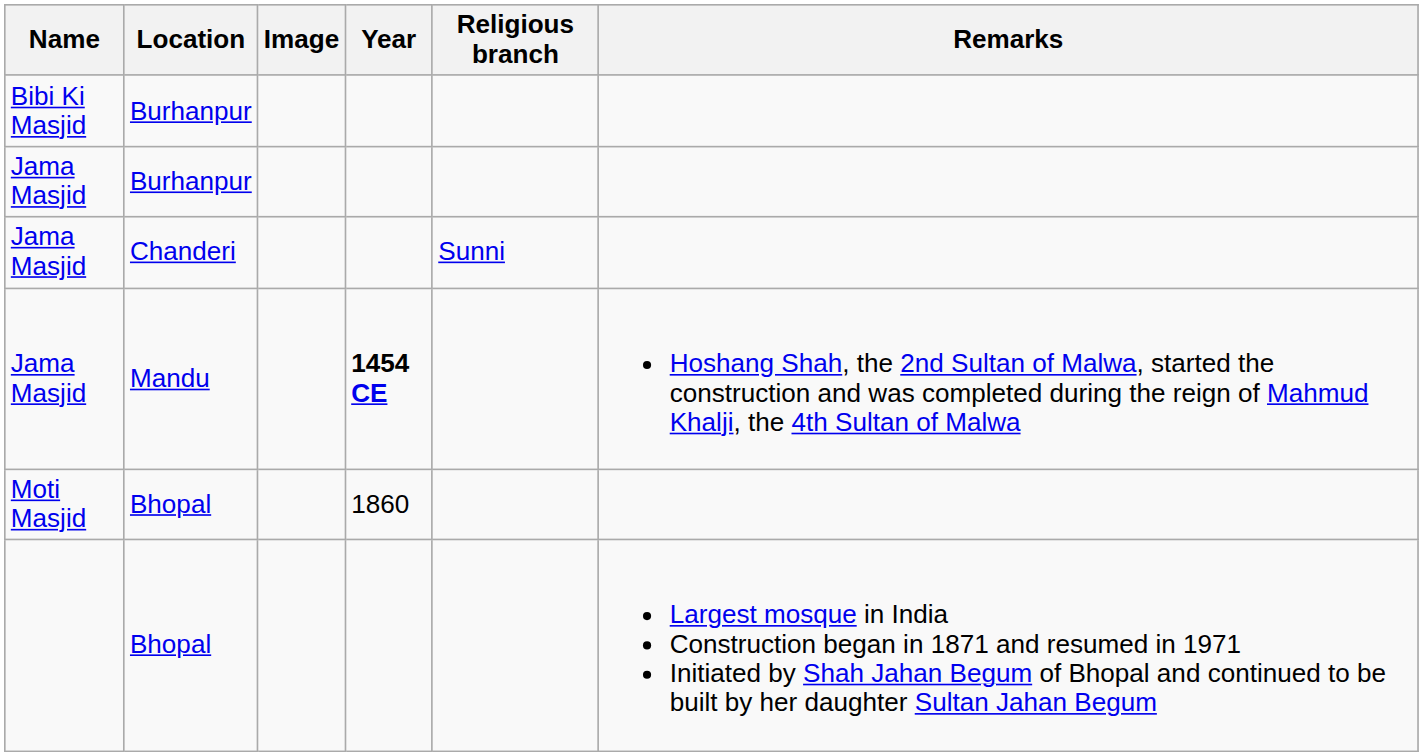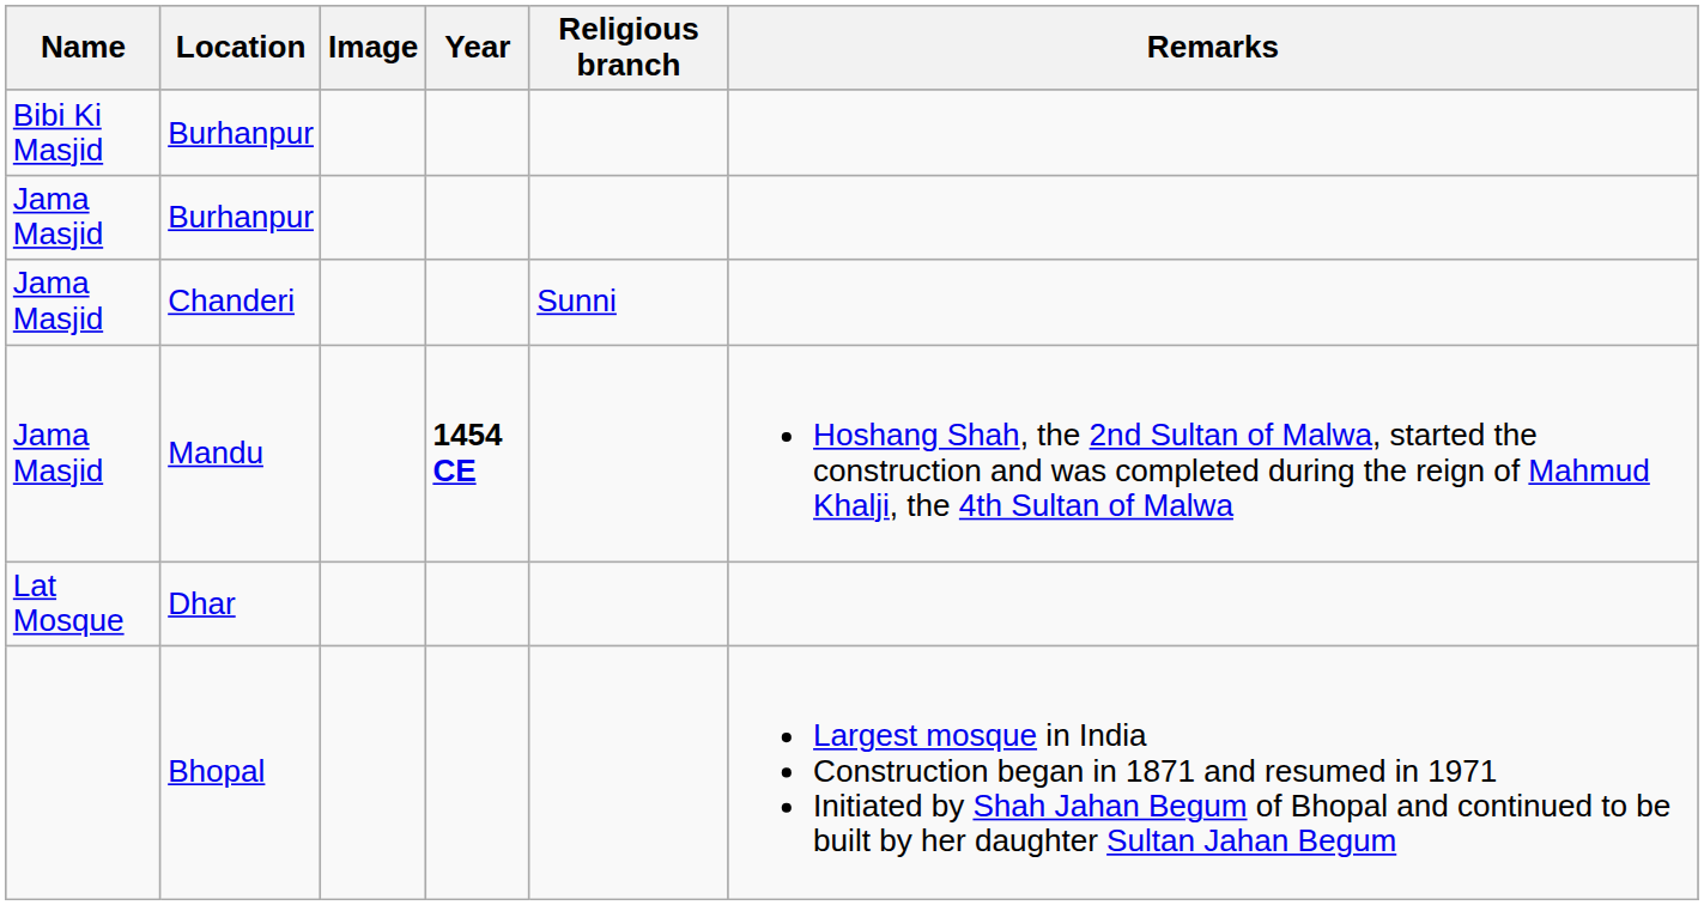+ row: Lat Mosque | Dhar
- row: Moti Masjid | Bhopal | 1860
